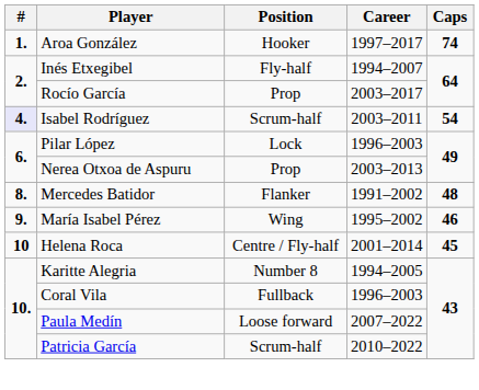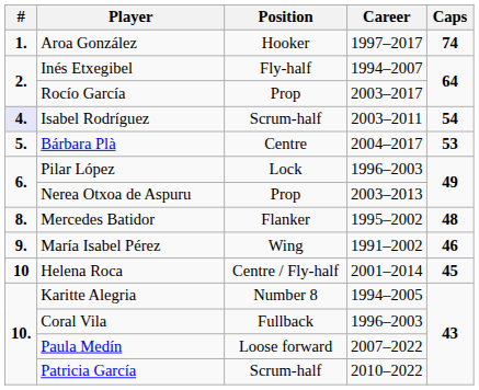+ row: 5. | Bárbara Plà | Centre | 2004–2017 | 53
Mercedes Batidor | Career: 1991–2002 -> 1995–2002
María Isabel Pérez | Career: 1995–2002 -> 1991–2002
